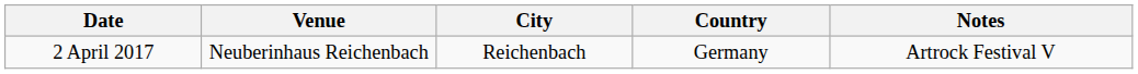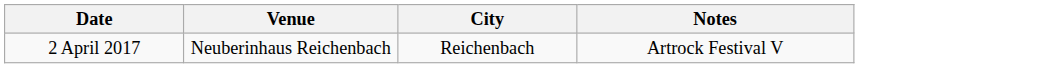- column: Country | Germany
